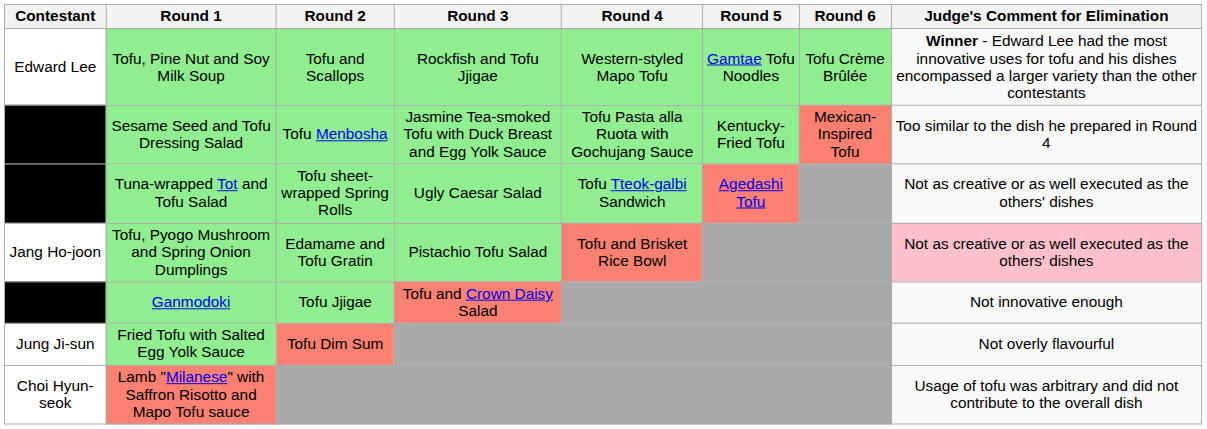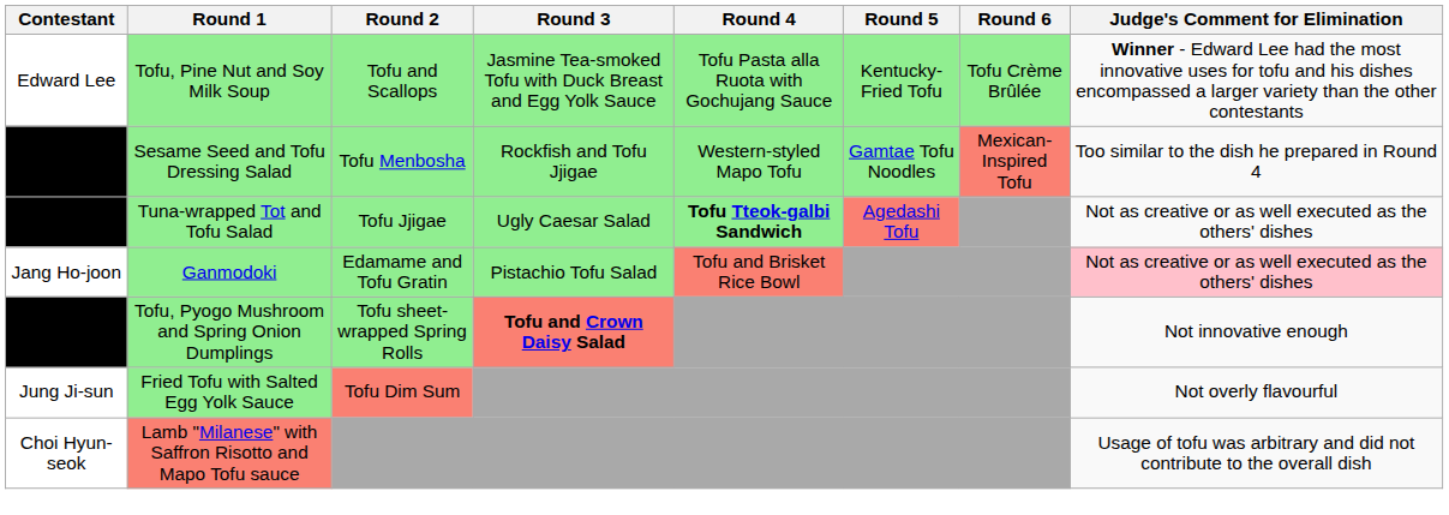Edward Lee | Round 3: Rockfish and Tofu Jjigae -> Jasmine Tea-smoked Tofu with Duck Breast and Egg Yolk Sauce
Edward Lee | Round 4: Western-styled Mapo Tofu -> Tofu Pasta alla Ruota with Gochujang Sauce
Edward Lee | Round 5: Gamtae Tofu Noodles -> Kentucky-Fried Tofu
Triple Star | Round 3: Jasmine Tea-smoked Tofu with Duck Breast and Egg Yolk Sauce -> Rockfish and Tofu Jjigae
Triple Star | Round 4: Tofu Pasta alla Ruota with Gochujang Sauce -> Western-styled Mapo Tofu
Triple Star | Round 5: Kentucky-Fried Tofu -> Gamtae Tofu Noodles
Cooking Maniac | Round 2: Tofu sheet-wrapped Spring Rolls -> Tofu Jjigae
Cooking Maniac | Round 4: normal -> bold
Jang Ho-joon | Round 1: Tofu, Pyogo Mushroom and Spring Onion Dumplings -> Ganmodoki
Auntie Omakase #1 | Round 1: Ganmodoki -> Tofu, Pyogo Mushroom and Spring Onion Dumplings
Auntie Omakase #1 | Round 2: Tofu Jjigae -> Tofu sheet-wrapped Spring Rolls
Auntie Omakase #1 | Round 3: normal -> bold
